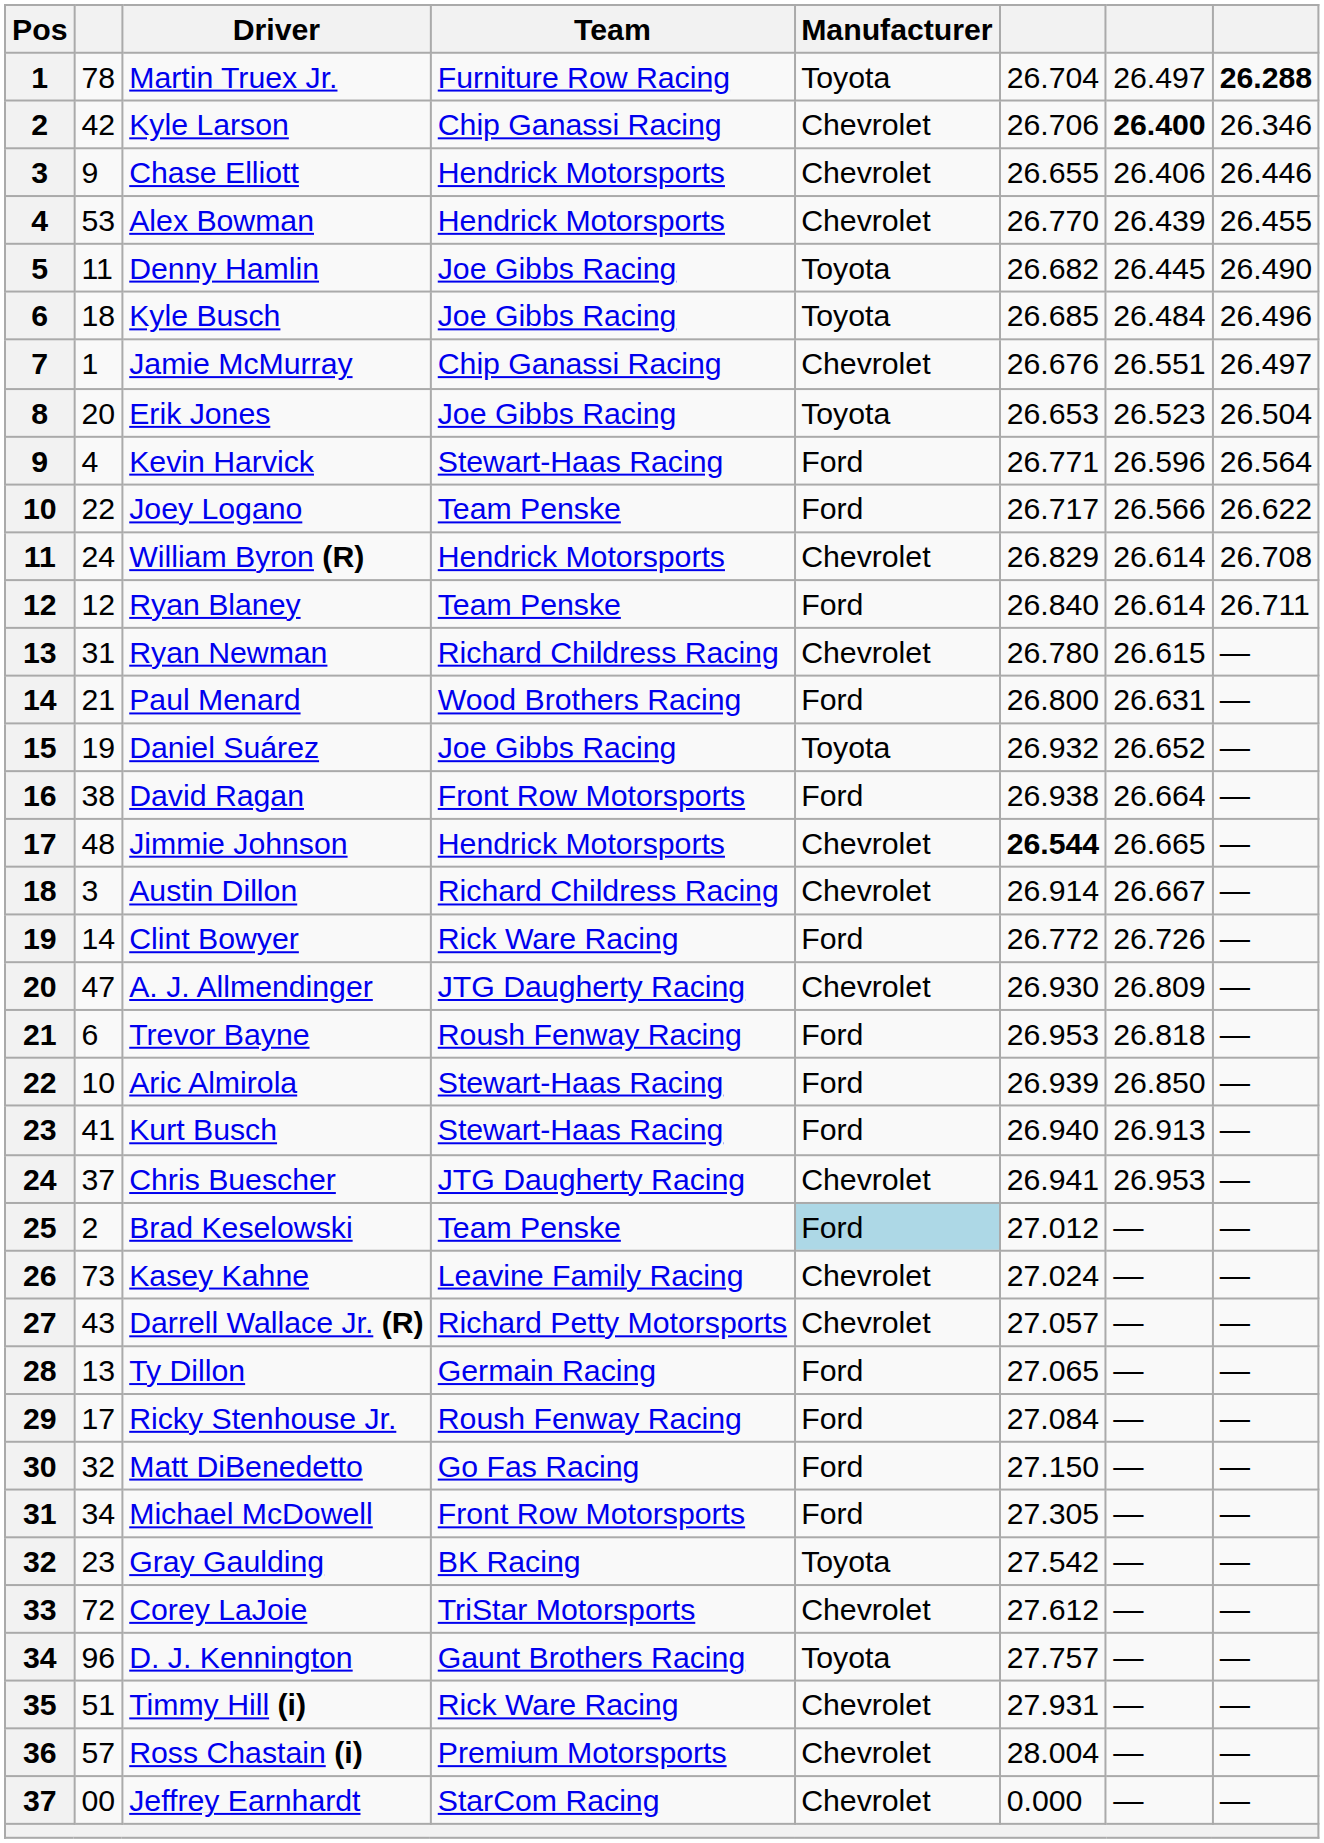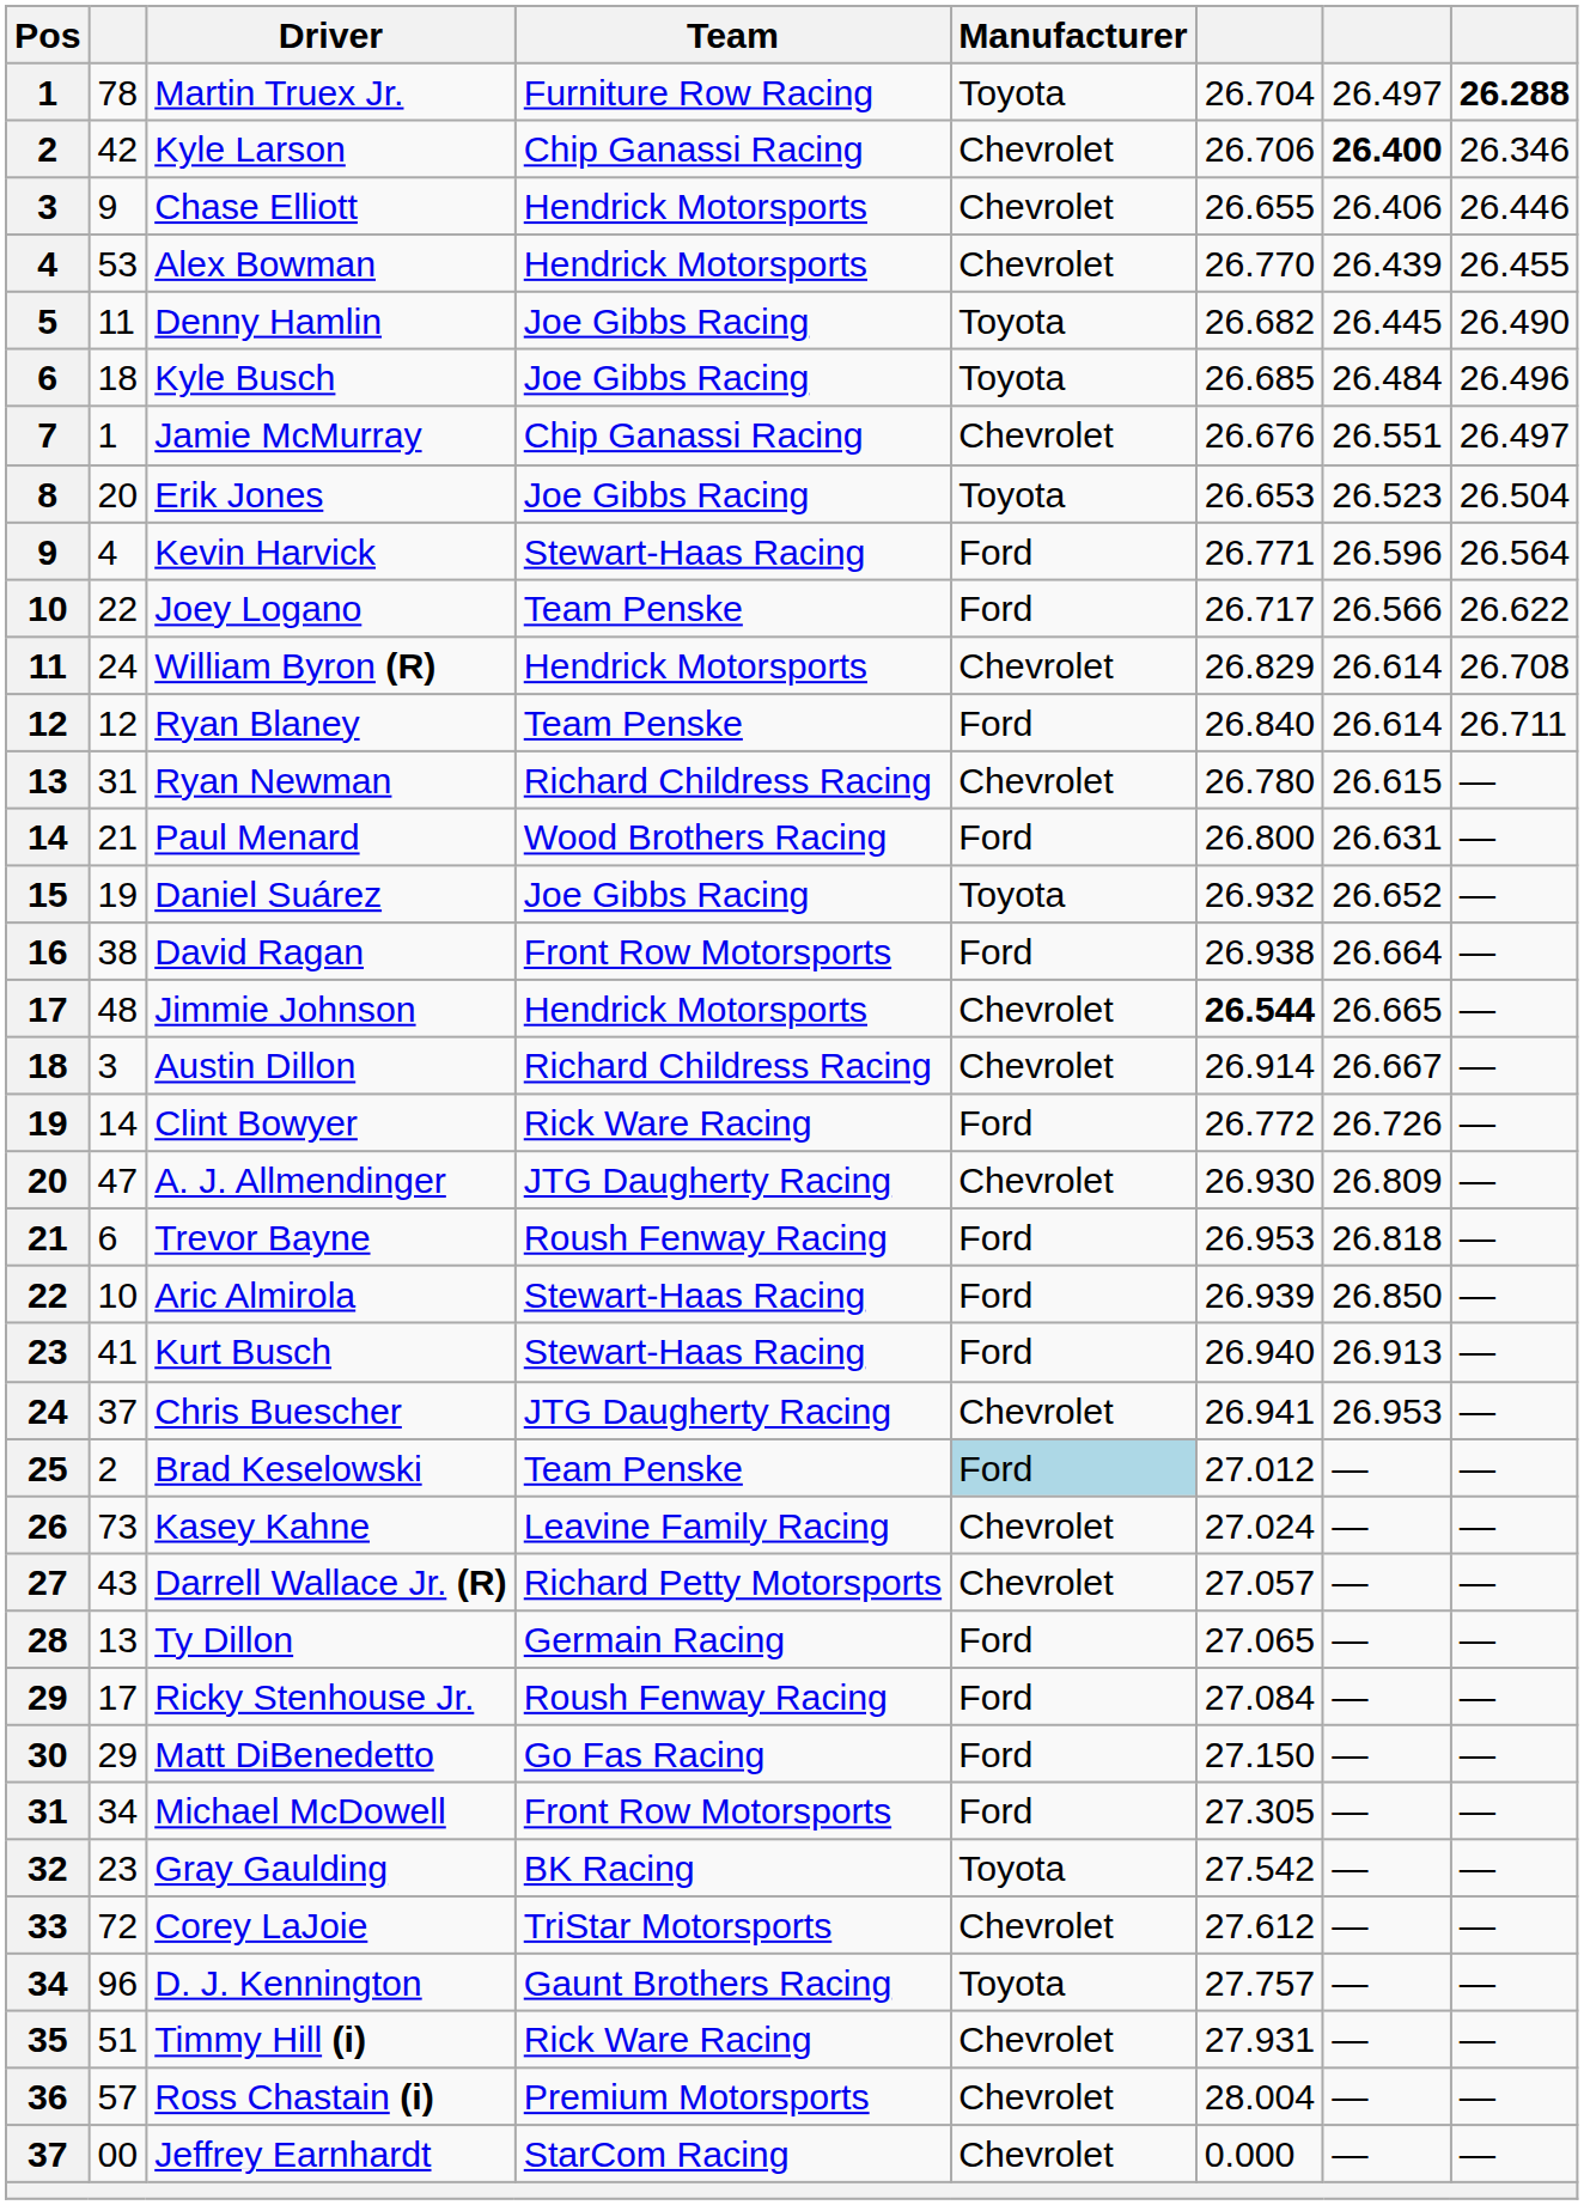Matt DiBenedetto | column 2: 32 -> 29
